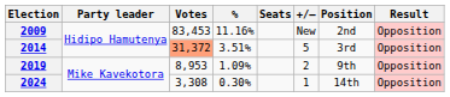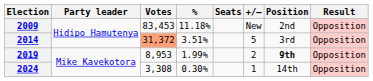2009 | %: 11.16% -> 11.18%
2019 | %: 1.09% -> 1.99%
2019 | Position: normal -> bold
